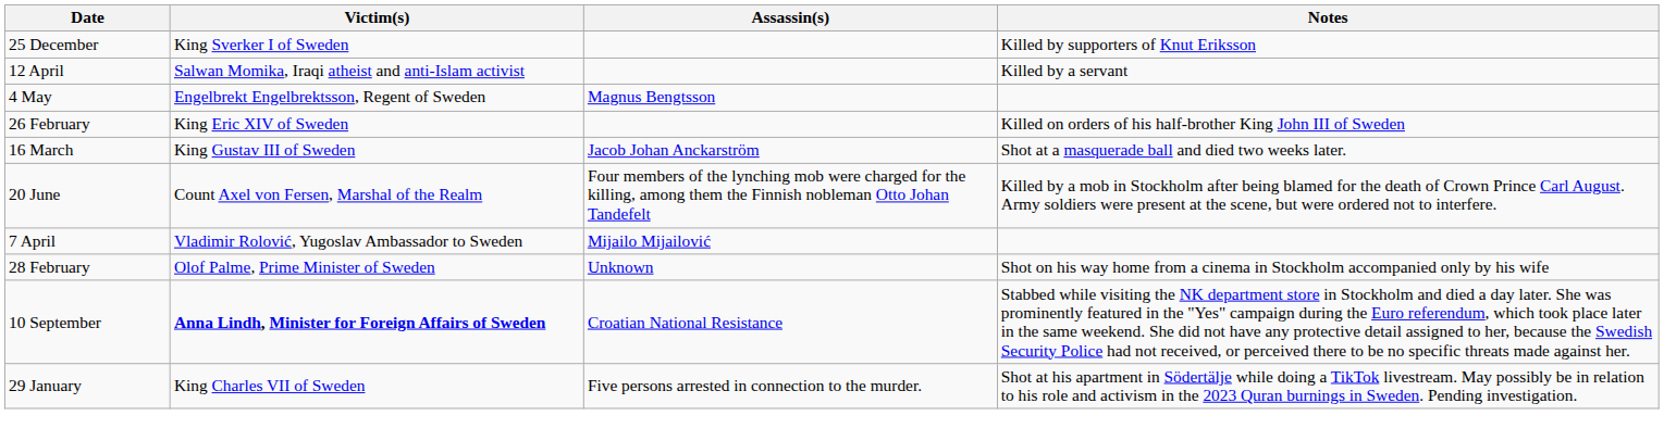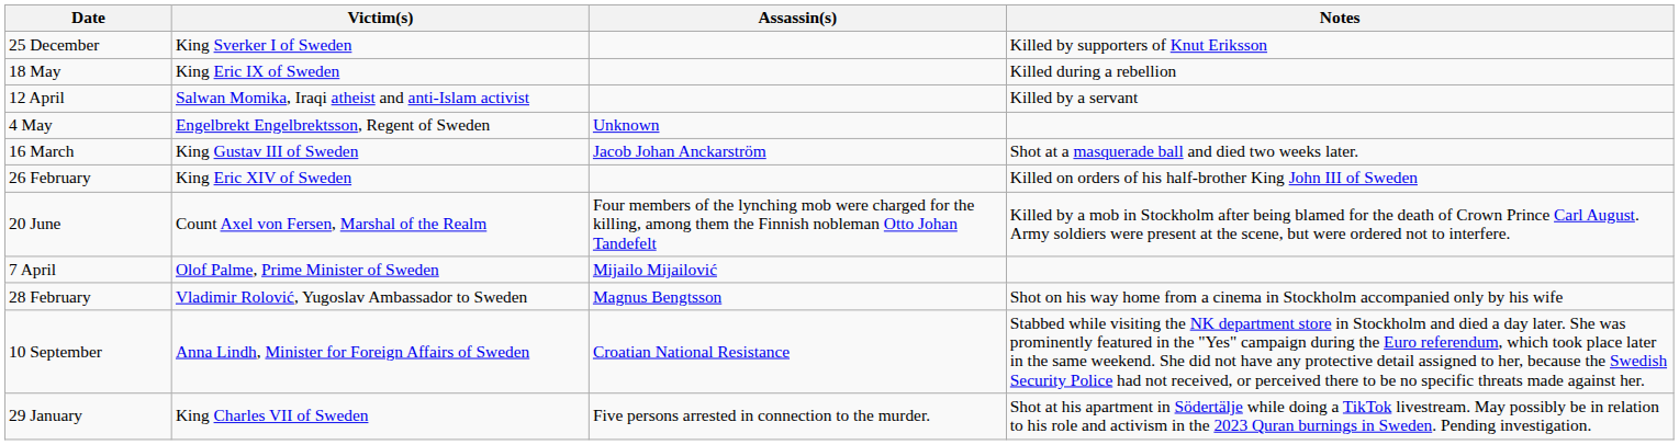+ row: 18 May | King Eric IX of Sweden | Killed during a rebellion
4 May | Assassin(s): Magnus Bengtsson -> Unknown
rows swapped: 26 February <-> 16 March
7 April | Victim(s): Vladimir Rolović, Yugoslav Ambassador to Sweden -> Olof Palme, Prime Minister of Sweden
28 February | Victim(s): Olof Palme, Prime Minister of Sweden -> Vladimir Rolović, Yugoslav Ambassador to Sweden
28 February | Assassin(s): Unknown -> Magnus Bengtsson
10 September | Victim(s): bold -> normal
